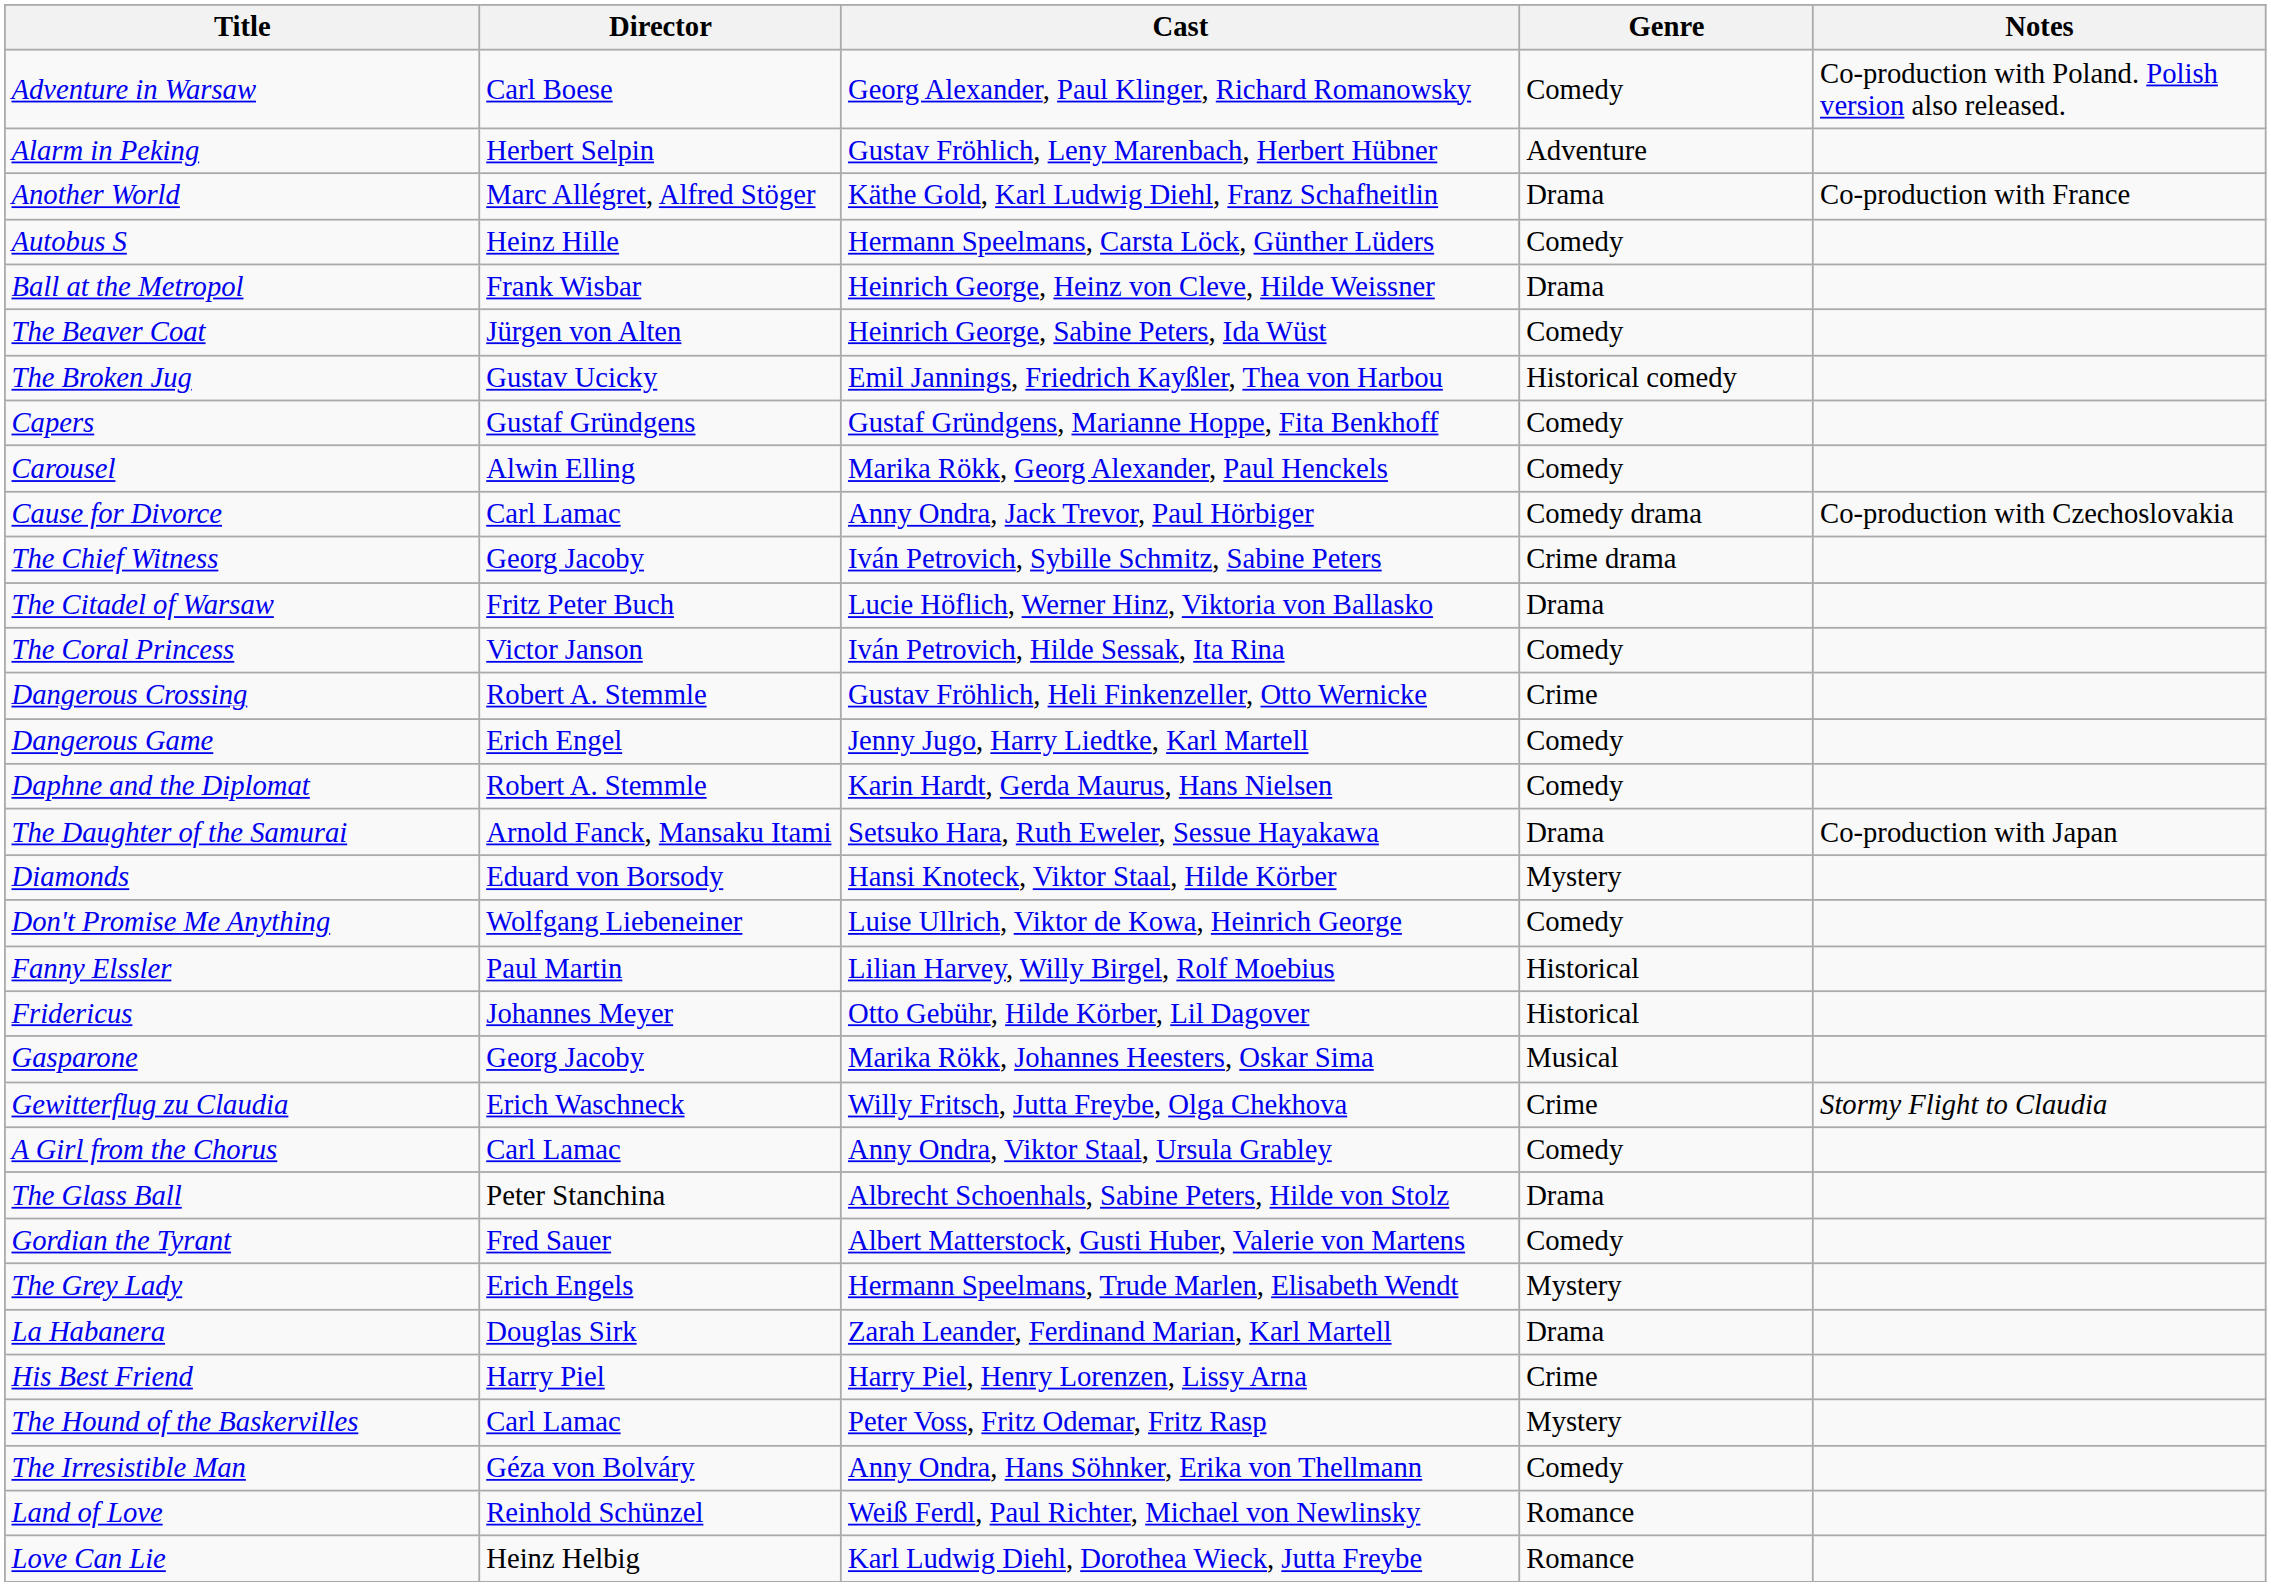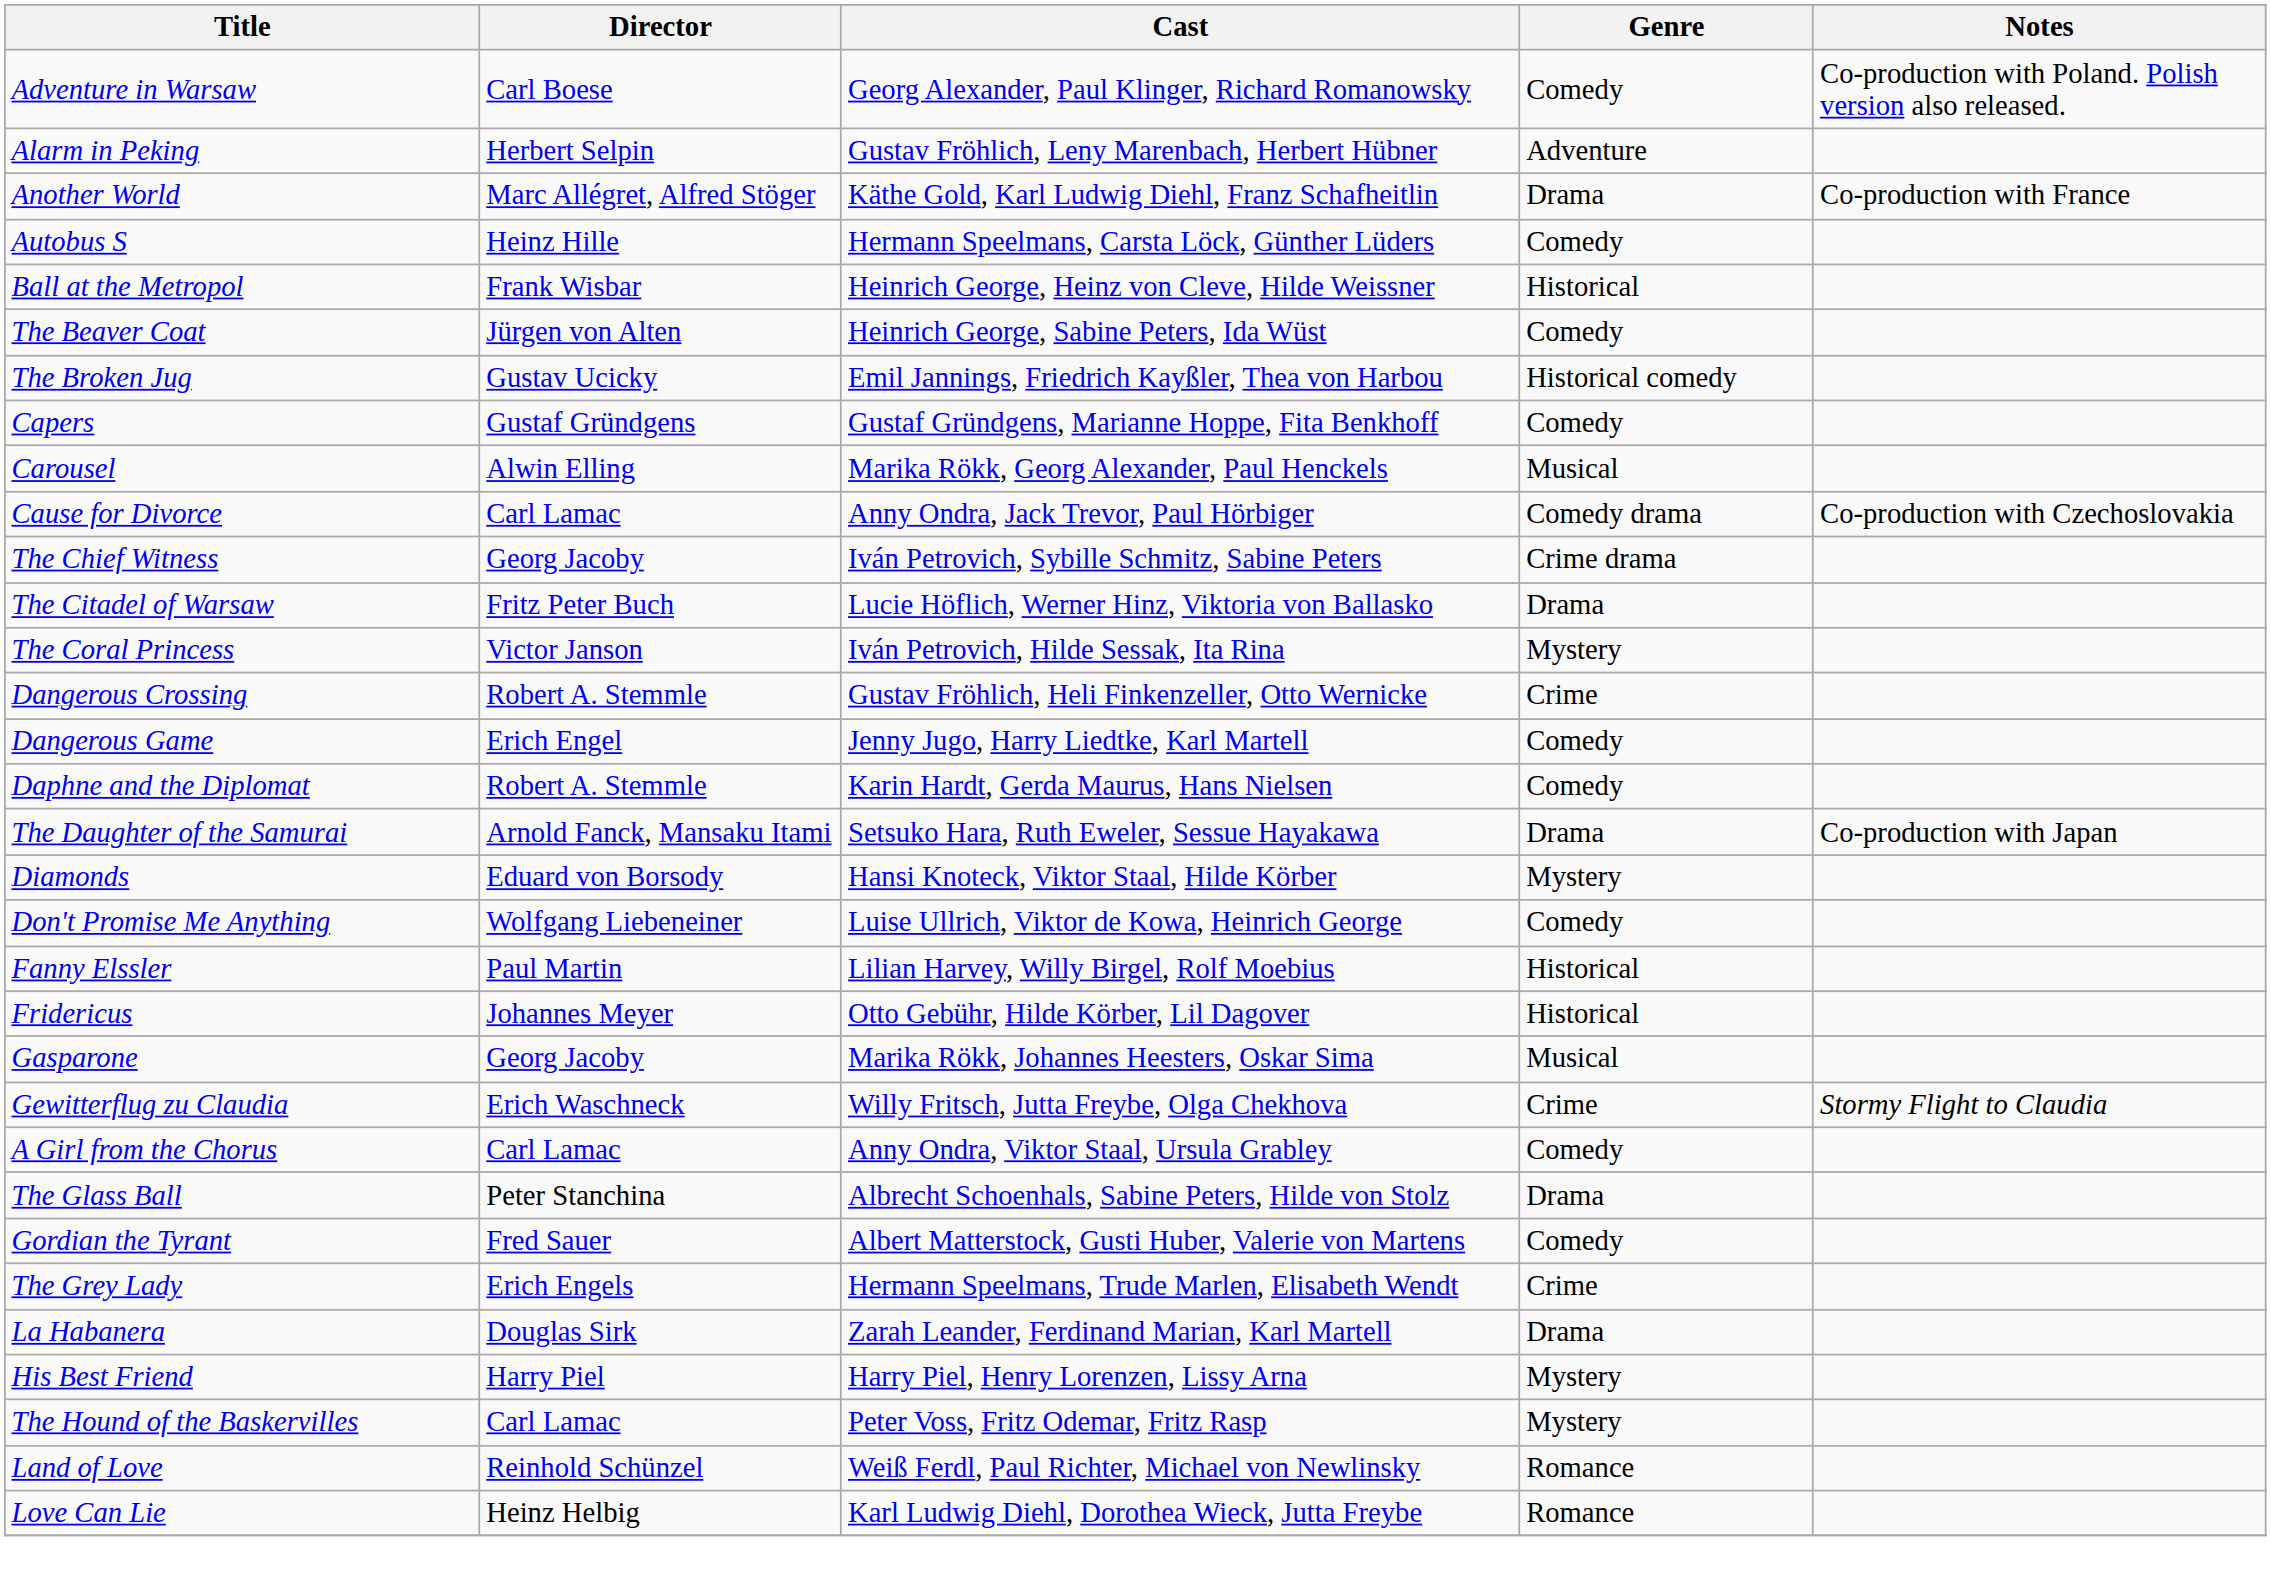Ball at the Metropol | Genre: Drama -> Historical
Carousel | Genre: Comedy -> Musical
The Coral Princess | Genre: Comedy -> Mystery
The Grey Lady | Genre: Mystery -> Crime
His Best Friend | Genre: Crime -> Mystery
- row: The Irresistible Man | Géza von Bolváry | Anny Ondra, Hans Söhnker, Erika von Thellmann | Comedy
